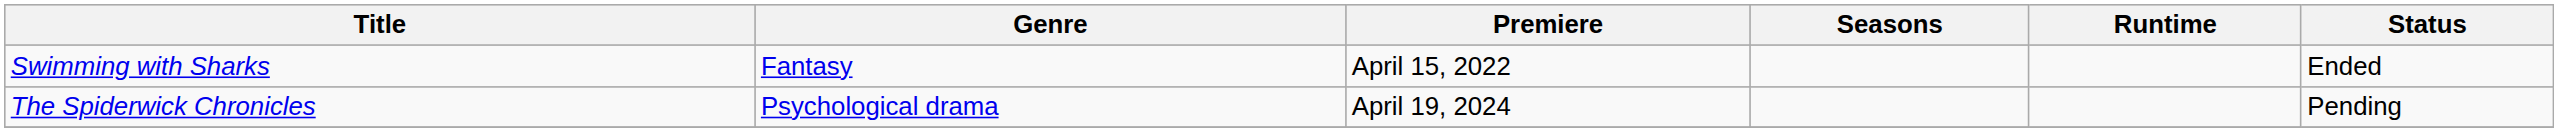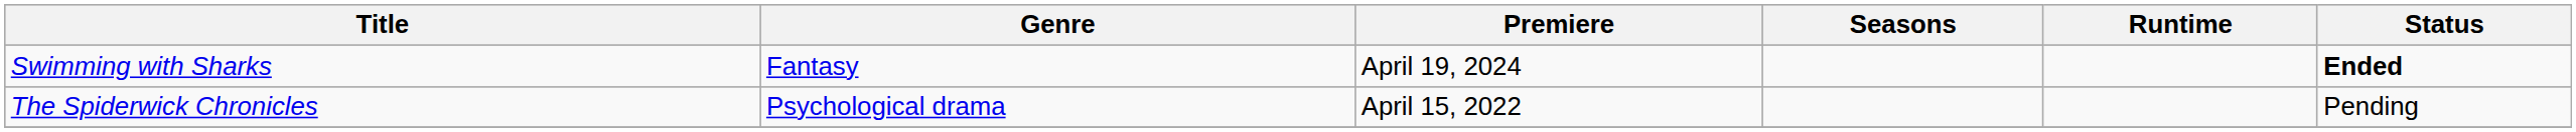Swimming with Sharks | Premiere: April 15, 2022 -> April 19, 2024
Swimming with Sharks | Status: normal -> bold
The Spiderwick Chronicles | Premiere: April 19, 2024 -> April 15, 2022
